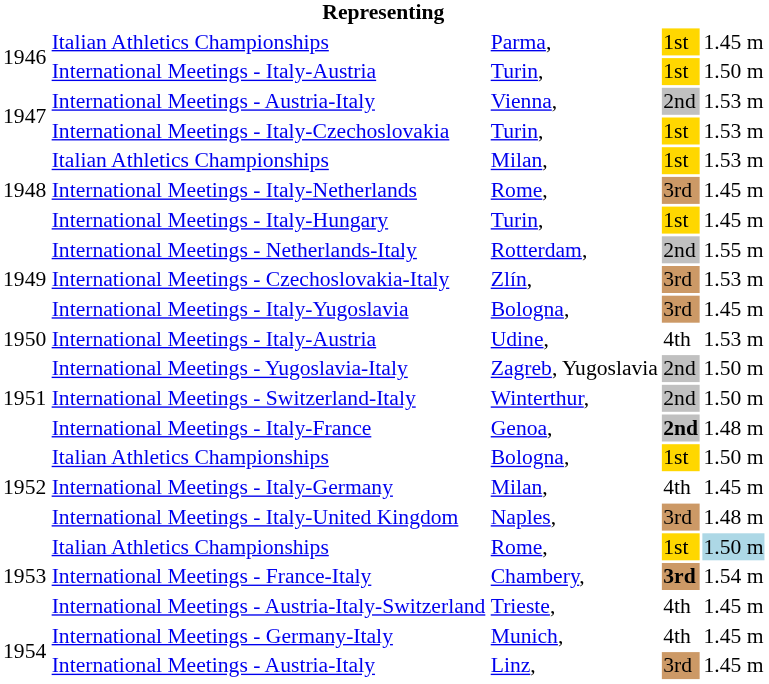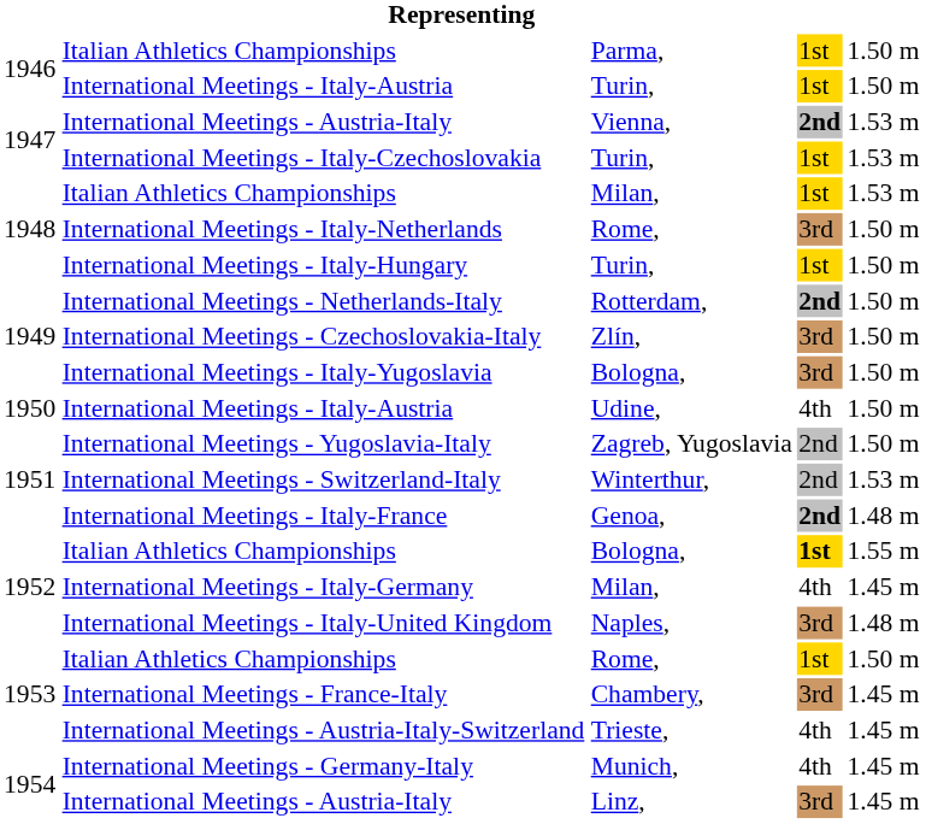Italian Athletics Championships / Parma, | column 5: 1.45 m -> 1.50 m
International Meetings - Austria-Italy / Vienna, | column 4: normal -> bold
International Meetings - Italy-Netherlands | column 5: 1.45 m -> 1.50 m
International Meetings - Italy-Hungary | column 5: 1.45 m -> 1.50 m
International Meetings - Netherlands-Italy | column 4: normal -> bold
International Meetings - Netherlands-Italy | column 5: 1.55 m -> 1.50 m
International Meetings - Czechoslovakia-Italy | column 5: 1.53 m -> 1.50 m
International Meetings - Italy-Yugoslavia | column 5: 1.45 m -> 1.50 m
International Meetings - Italy-Austria / Udine, | column 5: 1.53 m -> 1.50 m
International Meetings - Switzerland-Italy | column 5: 1.50 m -> 1.53 m
Italian Athletics Championships / Bologna, | column 4: normal -> bold
Italian Athletics Championships / Bologna, | column 5: 1.50 m -> 1.55 m
Italian Athletics Championships / Rome, | column 5: lightblue background -> no background
International Meetings - France-Italy | column 4: bold -> normal
International Meetings - France-Italy | column 5: 1.54 m -> 1.45 m
